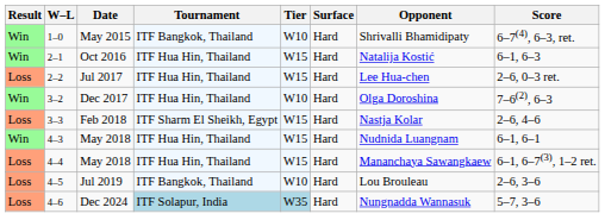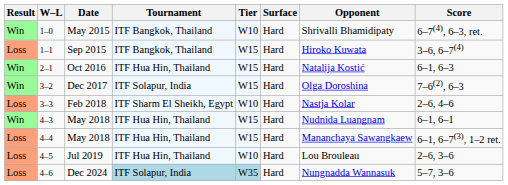+ row: Loss | 1–1 | Sep 2015 | ITF Bangkok, Thailand | W15 | Hard | Hiroko Kuwata | 3–6, 6–7(4)
- row: Loss | 2–2 | Jul 2017 | ITF Hua Hin, Thailand | W15 | Hard | Lee Hua-chen | 2–6, 0–3 ret.
Dec 2017 | Tournament: ITF Hua Hin, Thailand -> ITF Solapur, India
Dec 2017 | Tier: W10 -> W15
Feb 2018 | Tier: W15 -> W10
Jul 2019 | Tournament: ITF Bangkok, Thailand -> ITF Hua Hin, Thailand
